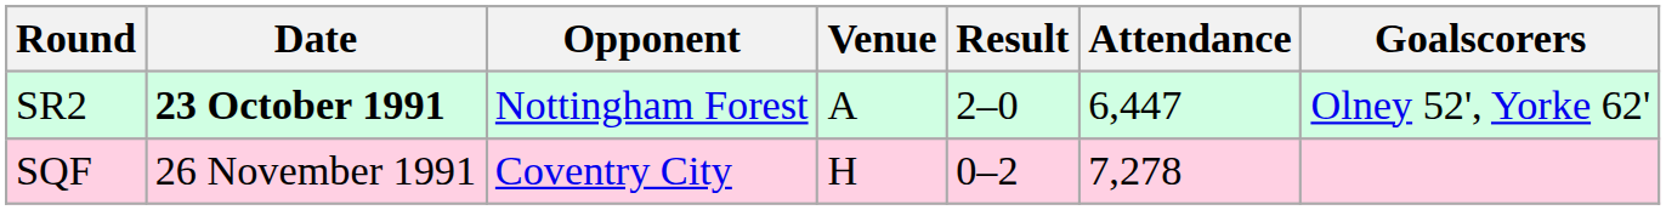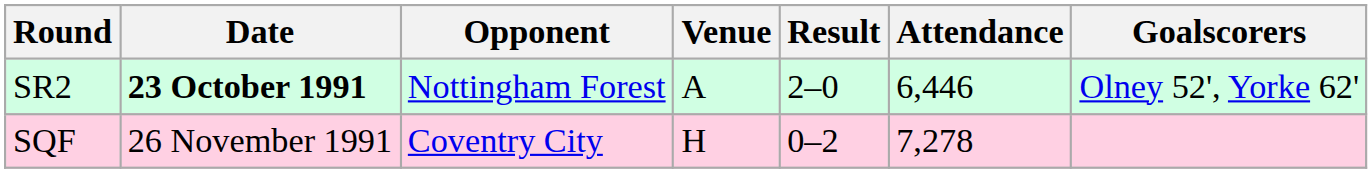SR2 | Attendance: 6,447 -> 6,446
